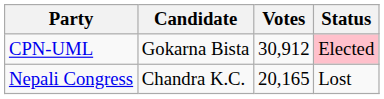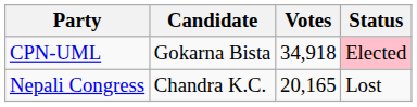CPN-UML | Votes: 30,912 -> 34,918
